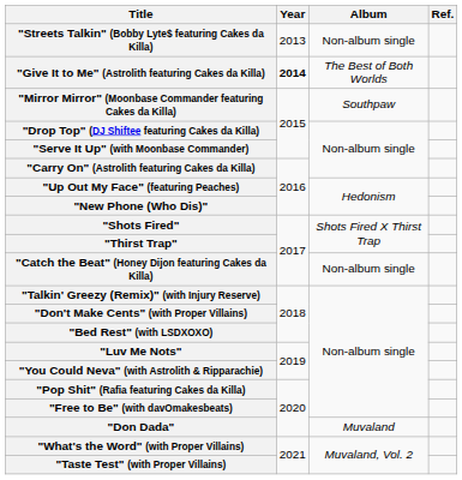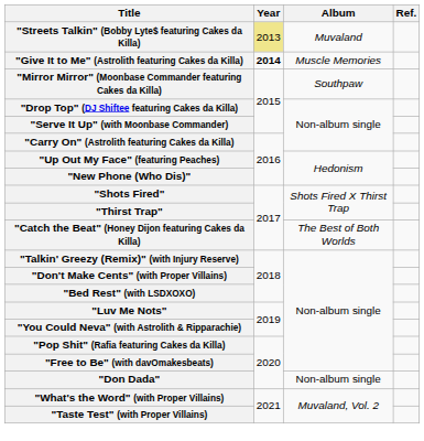"Streets Talkin" (Bobby Lyte$ featuring Cakes da Killa) | Year: no background -> khaki background
"Streets Talkin" (Bobby Lyte$ featuring Cakes da Killa) | Album: Non-album single -> Muvaland
"Give It to Me" (Astrolith featuring Cakes da Killa) | Album: The Best of Both Worlds -> Muscle Memories
"Catch the Beat" (Honey Dijon featuring Cakes da Killa) | Album: Non-album single -> The Best of Both Worlds
"Don Dada" | Album: Muvaland -> Non-album single
